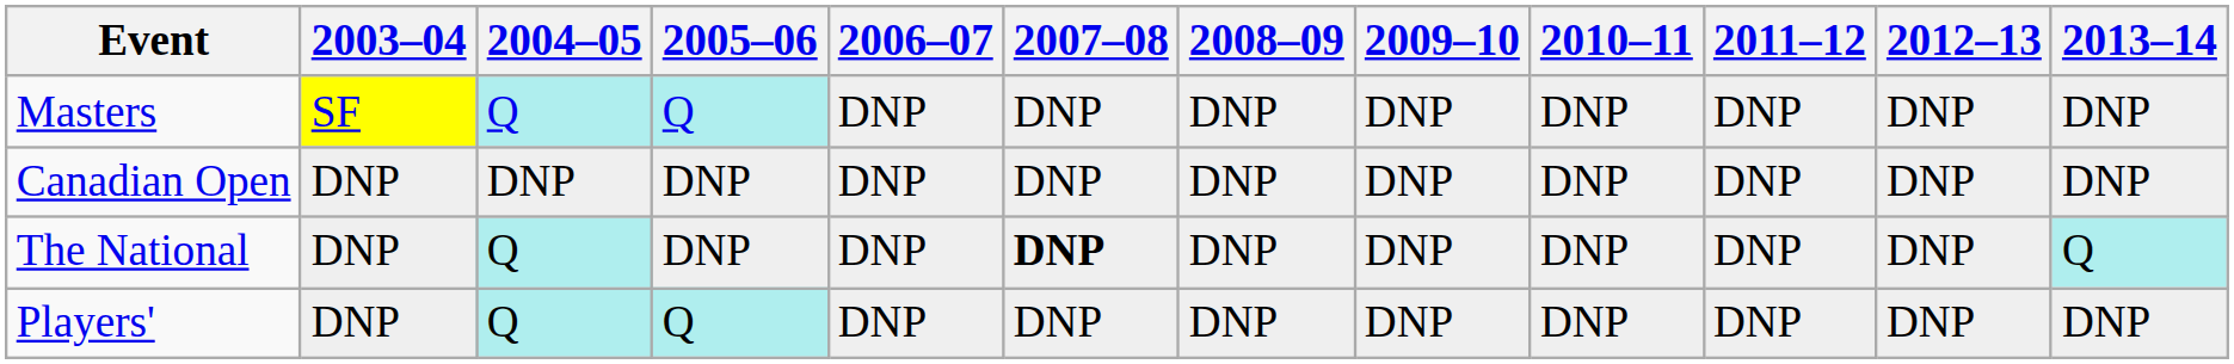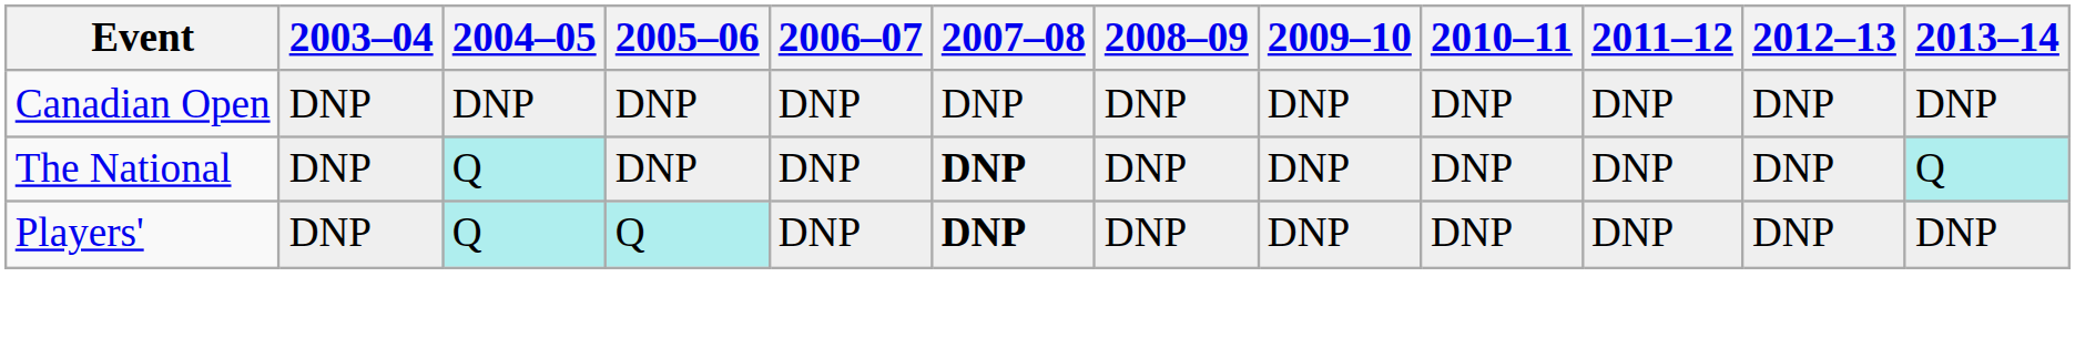- row: Masters | SF | Q | Q | DNP | DNP | DNP | DNP | DNP | DNP | DNP | DNP
Players' | 2007–08: normal -> bold
